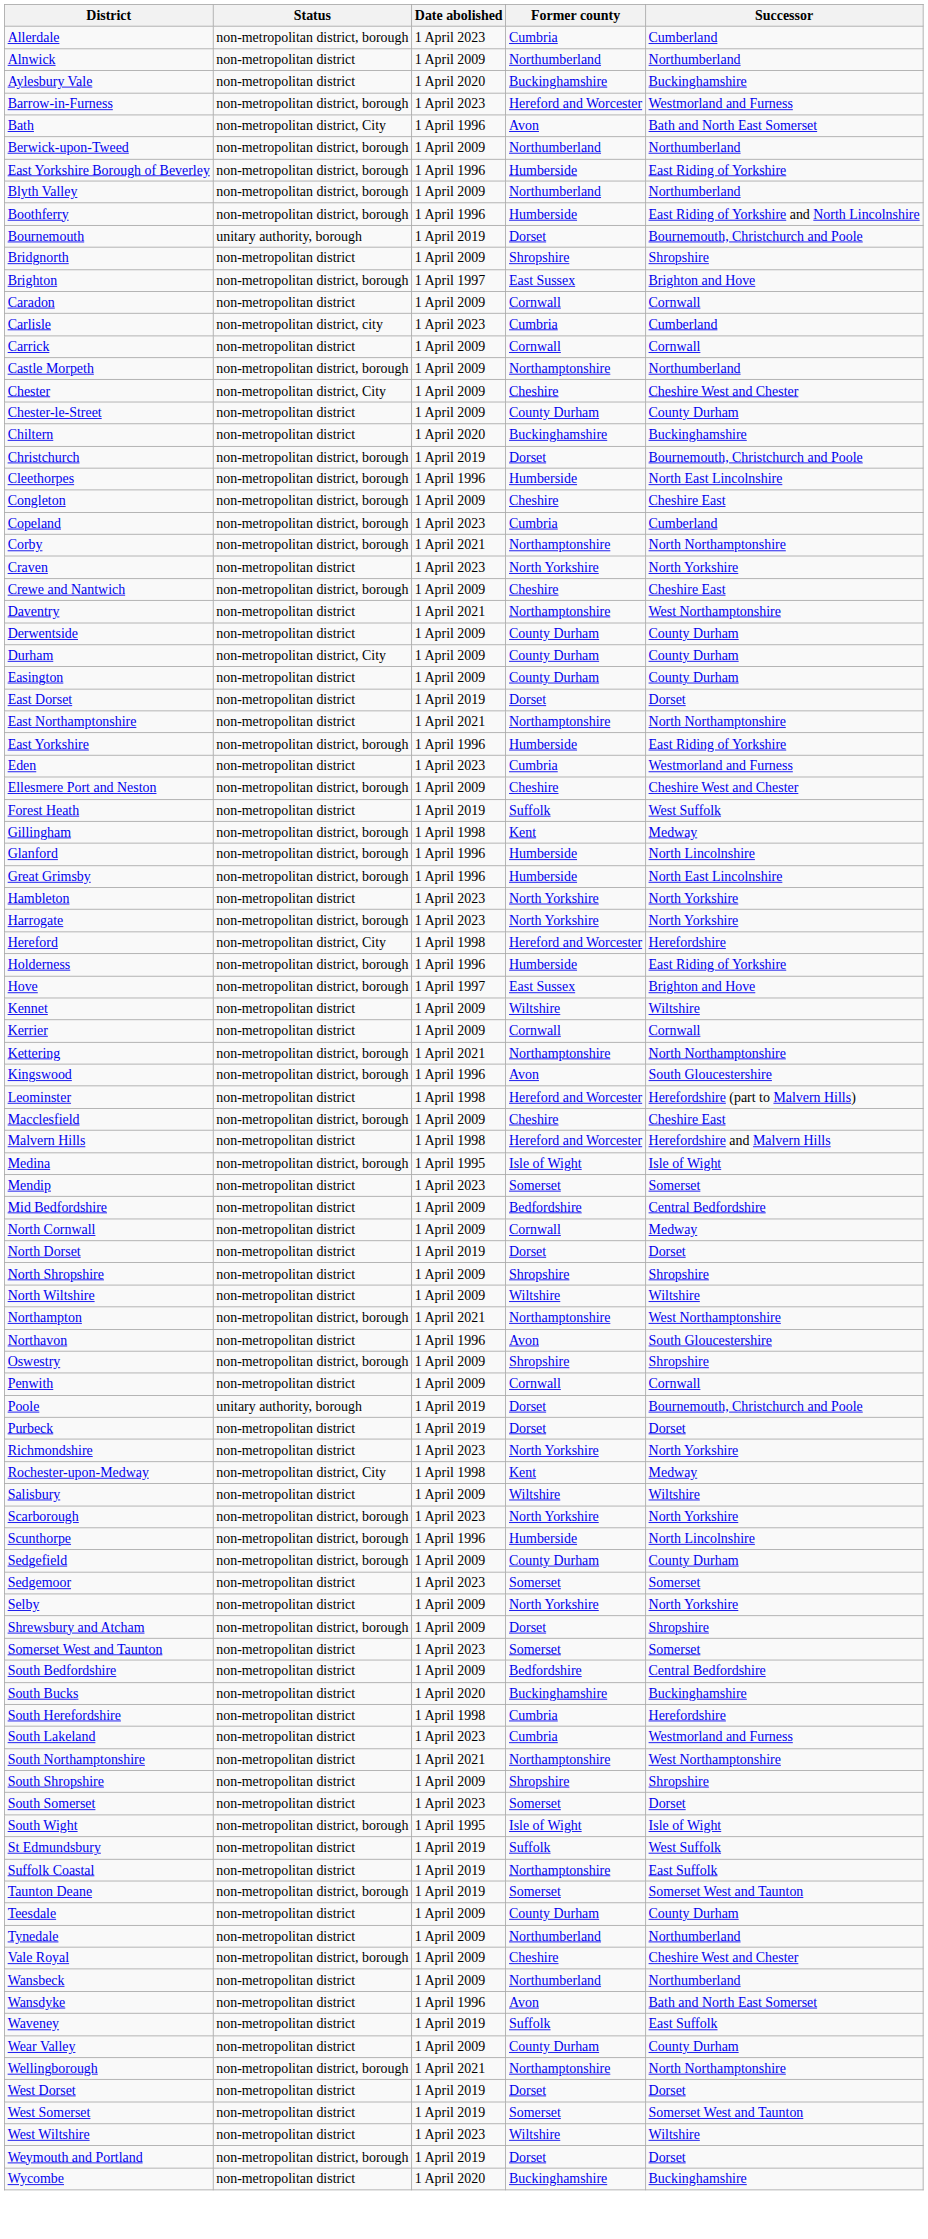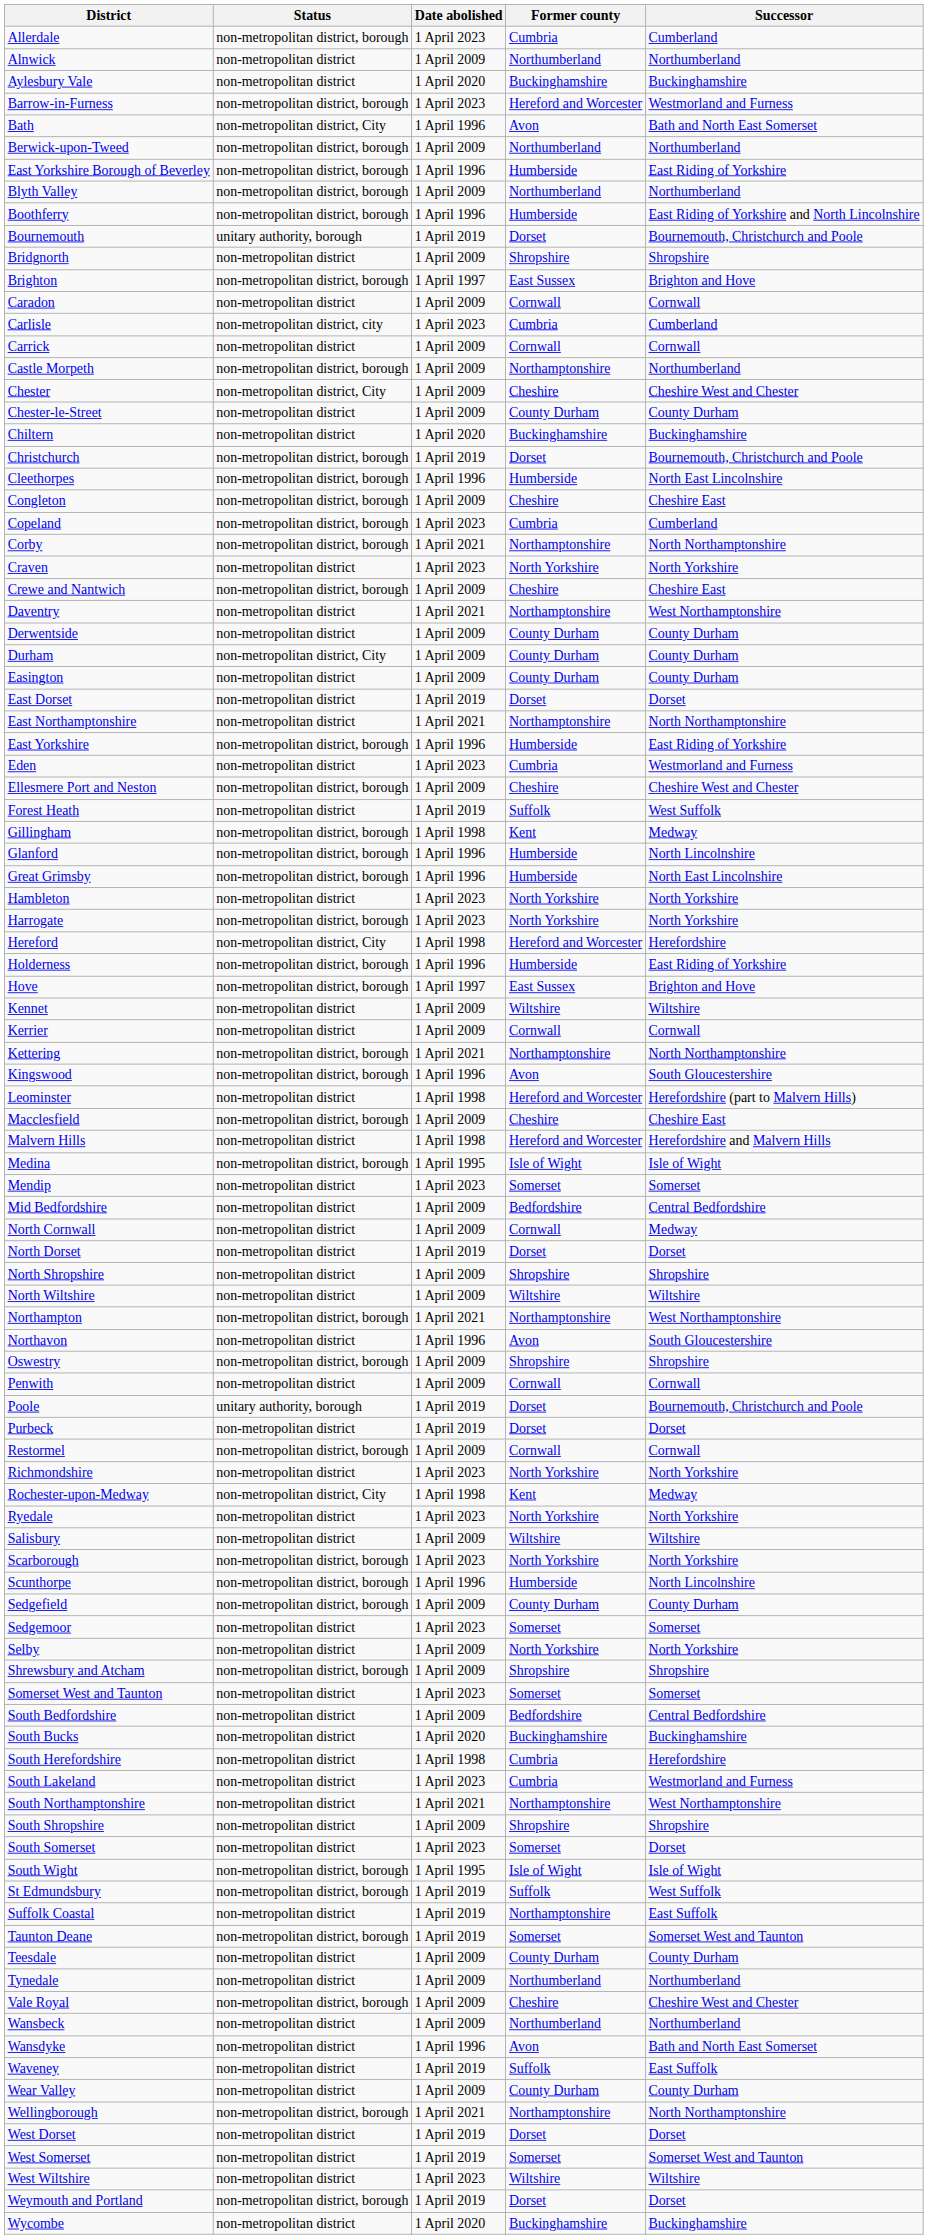+ row: Restormel | non-metropolitan district, borough | 1 April 2009 | Cornwall | Cornwall
+ row: Ryedale | non-metropolitan district | 1 April 2023 | North Yorkshire | North Yorkshire
Shrewsbury and Atcham | Former county: Dorset -> Shropshire
St Edmundsbury | Status: non-metropolitan district -> non-metropolitan district, borough
